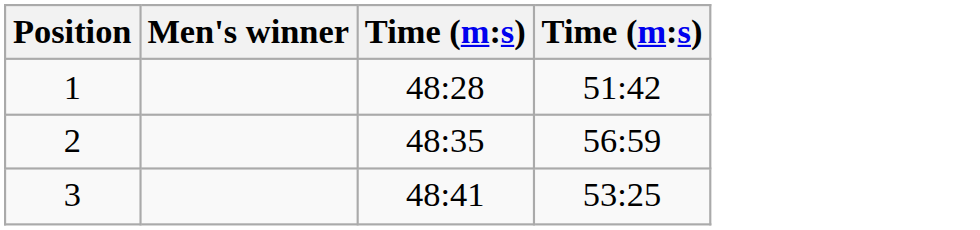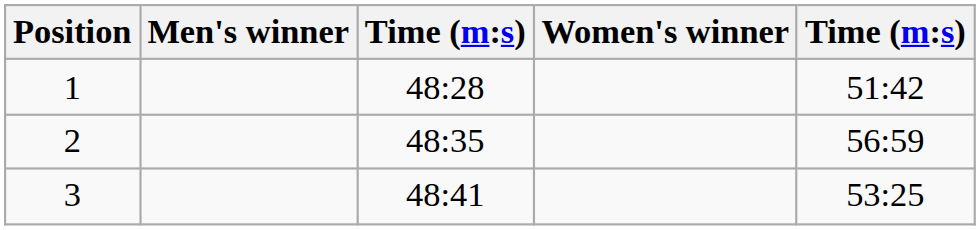+ column: Women's winner
